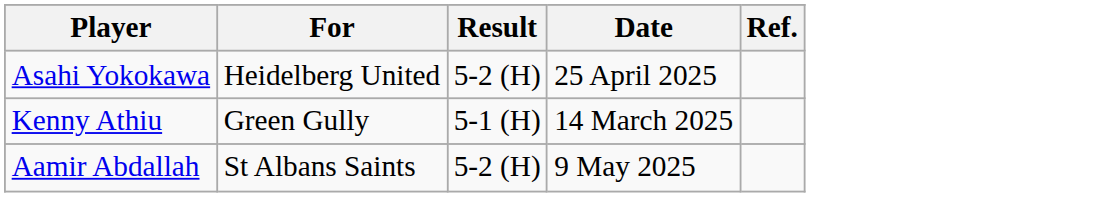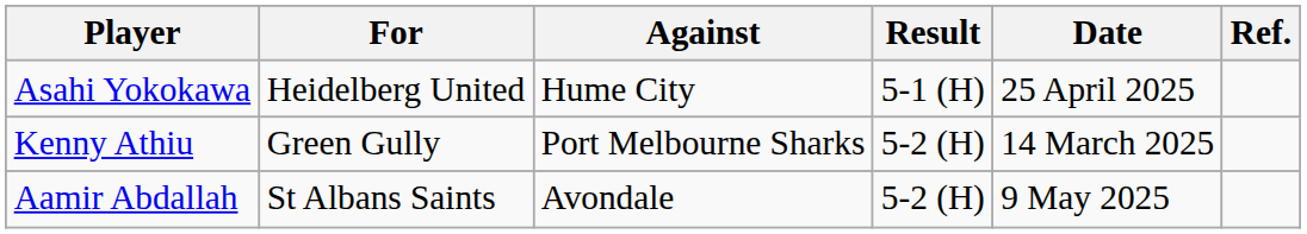+ column: Against | Hume City | Port Melbourne Sharks | Avondale
Asahi Yokokawa | Result: 5-2 (H) -> 5-1 (H)
Kenny Athiu | Result: 5-1 (H) -> 5-2 (H)
